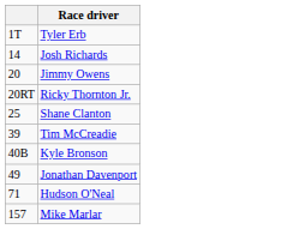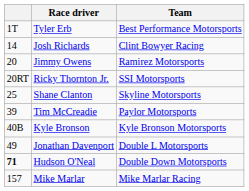+ column: Team | Best Performance Motorsports | Clint Bowyer Racing | Ramirez Motorsports | SSI Motorsports | Skyline Motorsports | Paylor Motorsports | Kyle Bronson Motorsports | Double L Motorsports | Double Down Motorsports | Mike Marlar Racing
Hudson O'Neal | column 1: normal -> bold
